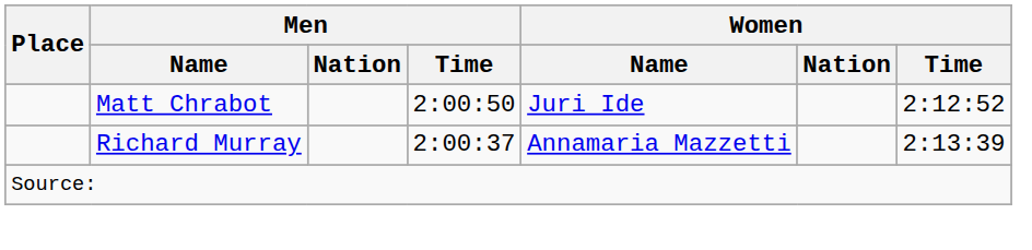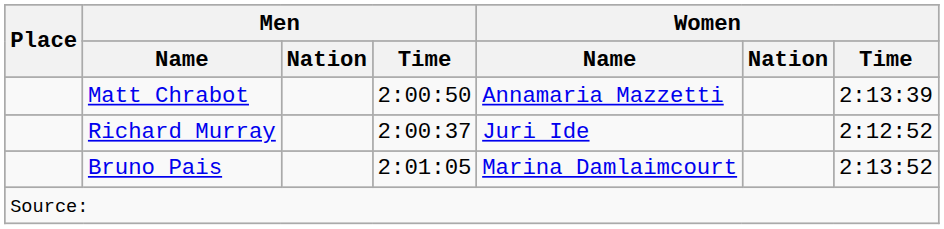Matt Chrabot | Women / Name: Juri Ide -> Annamaria Mazzetti
Matt Chrabot | Women / Time: 2:12:52 -> 2:13:39
Richard Murray | Women / Name: Annamaria Mazzetti -> Juri Ide
Richard Murray | Women / Time: 2:13:39 -> 2:12:52
+ row: Bruno Pais | 2:01:05 | Marina Damlaimcourt | 2:13:52
